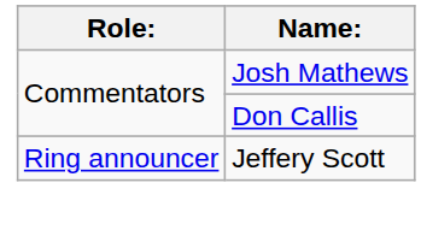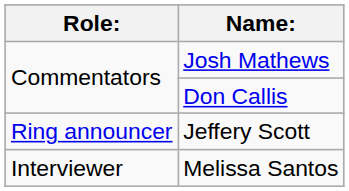+ row: Interviewer | Melissa Santos
